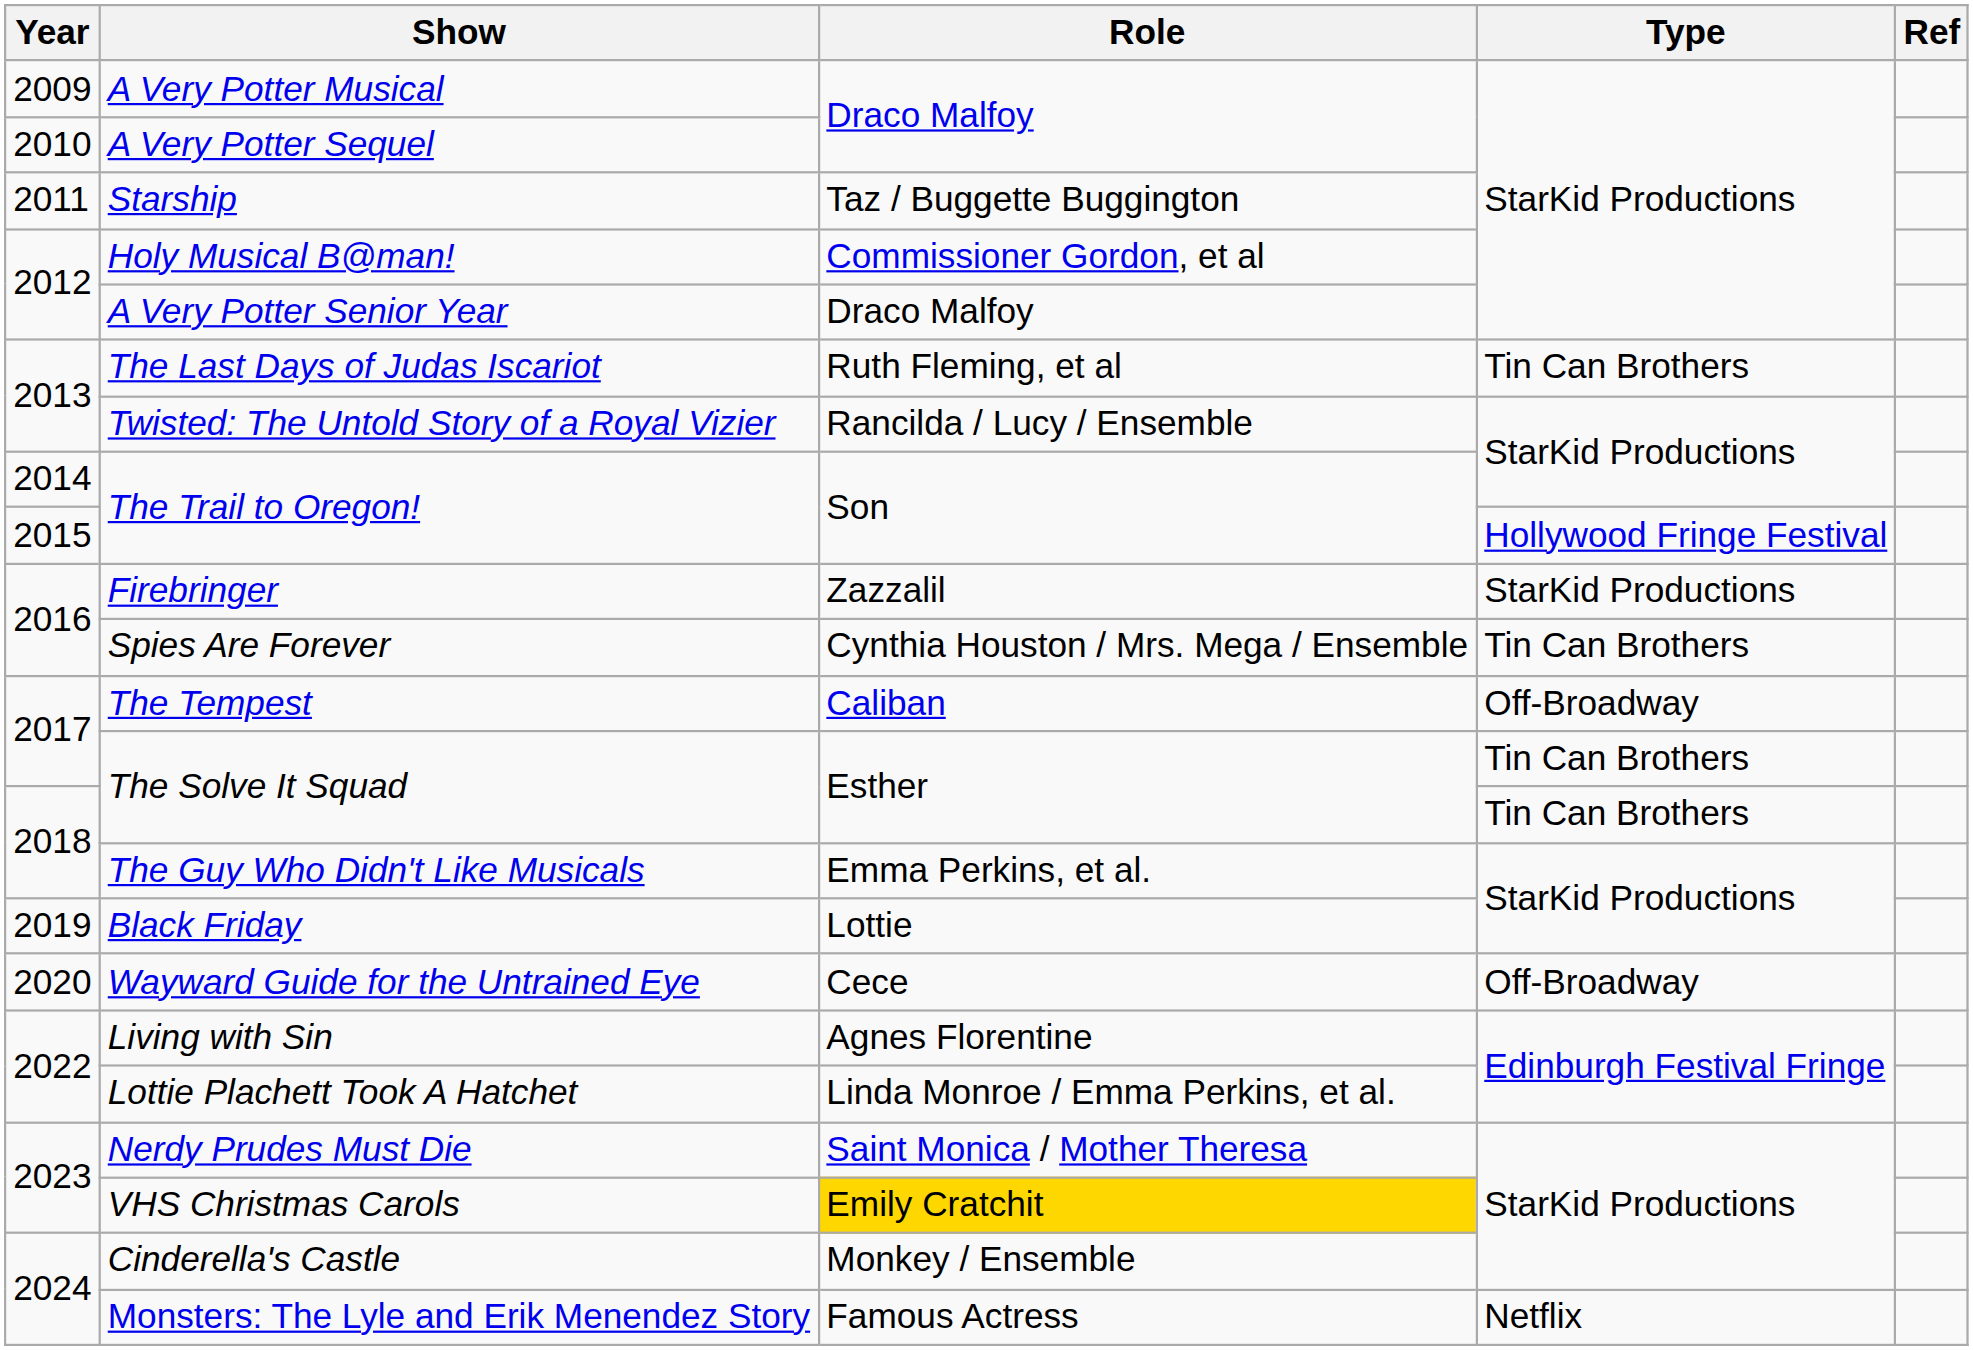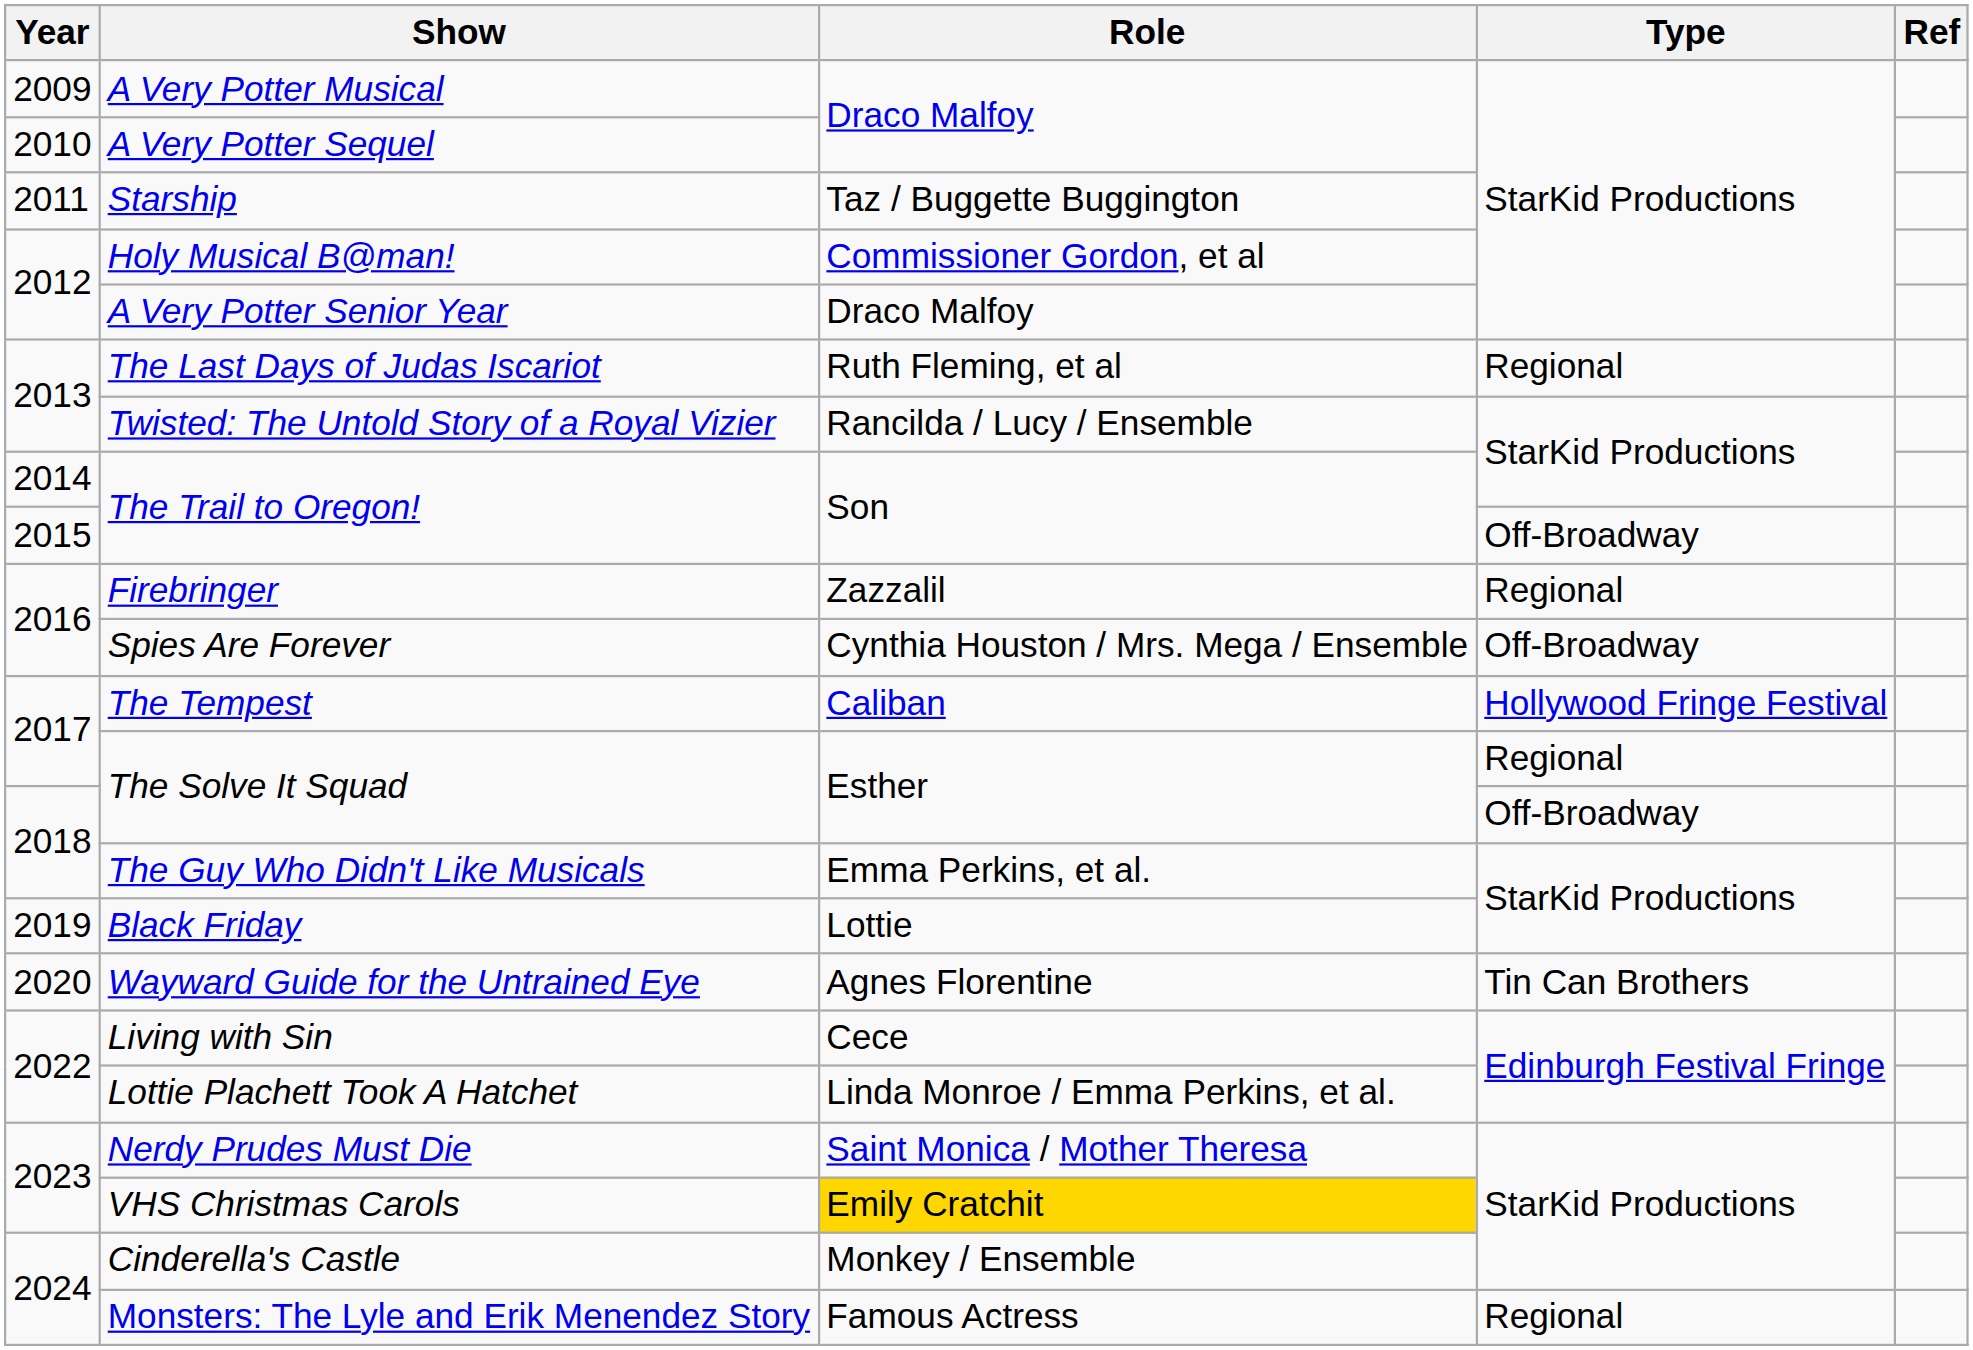The Last Days of Judas Iscariot | Type: Tin Can Brothers -> Regional
2015 / The Trail to Oregon! | Type: Hollywood Fringe Festival -> Off-Broadway
Firebringer | Type: StarKid Productions -> Regional
Spies Are Forever | Type: Tin Can Brothers -> Off-Broadway
The Tempest | Type: Off-Broadway -> Hollywood Fringe Festival
2017 / The Solve It Squad | Type: Tin Can Brothers -> Regional
2018 / The Solve It Squad | Type: Tin Can Brothers -> Off-Broadway
Wayward Guide for the Untrained Eye | Role: Cece -> Agnes Florentine
Wayward Guide for the Untrained Eye | Type: Off-Broadway -> Tin Can Brothers
Living with Sin | Role: Agnes Florentine -> Cece
Monsters: The Lyle and Erik Menendez Story | Type: Netflix -> Regional
